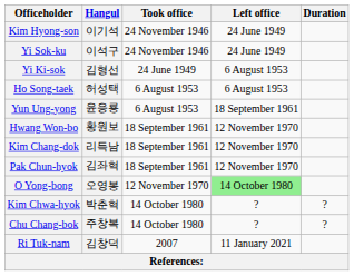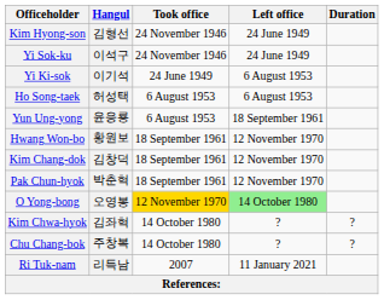Kim Hyong-son | Hangul: 이기석 -> 김형선
Yi Ki-sok | Hangul: 김형선 -> 이기석
Kim Chang-dok | Hangul: 리득남 -> 김창덕
Pak Chun-hyok | Hangul: 김좌혁 -> 박춘혁
O Yong-bong | Took office: no background -> gold background
Kim Chwa-hyok | Hangul: 박춘혁 -> 김좌혁
Ri Tuk-nam | Hangul: 김창덕 -> 리득남
